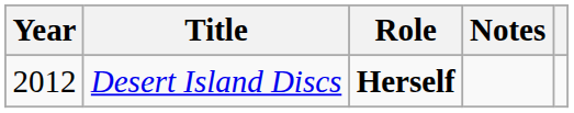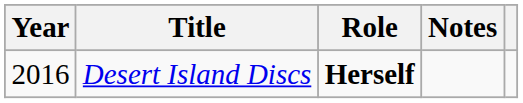Desert Island Discs | Year: 2012 -> 2016
